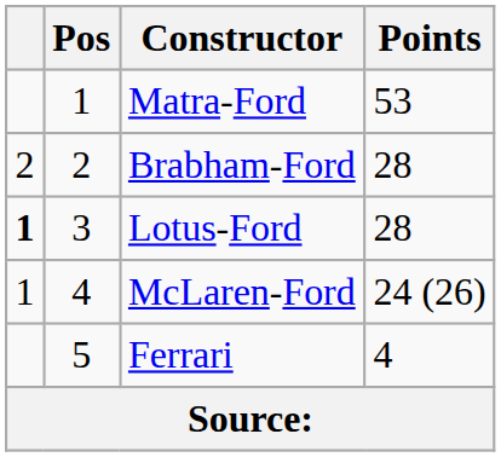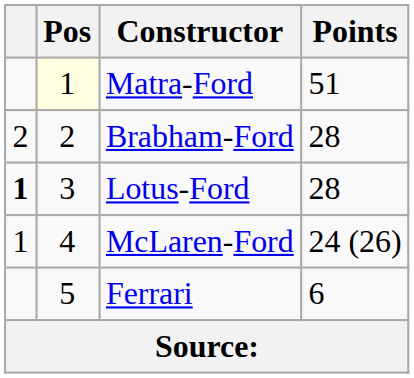Matra-Ford | Pos: no background -> lightyellow background
Matra-Ford | Points: 53 -> 51
Ferrari | Points: 4 -> 6
